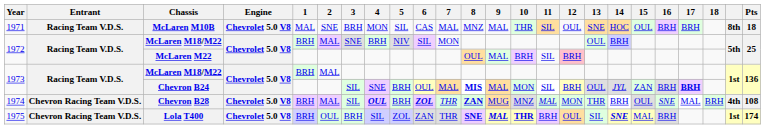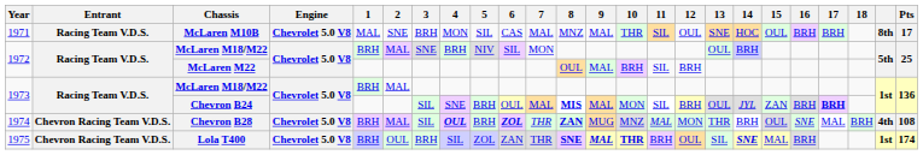McLaren M10B | Pts: 18 -> 17
McLaren M22 | 12: pink background -> no background
